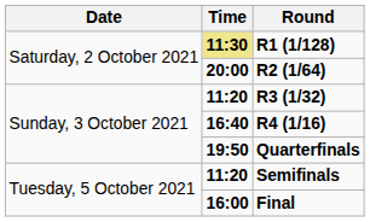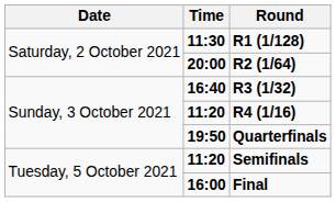R1 (1/128) | Time: khaki background -> no background
R3 (1/32) | Time: 11:20 -> 16:40
R4 (1/16) | Time: 16:40 -> 11:20
